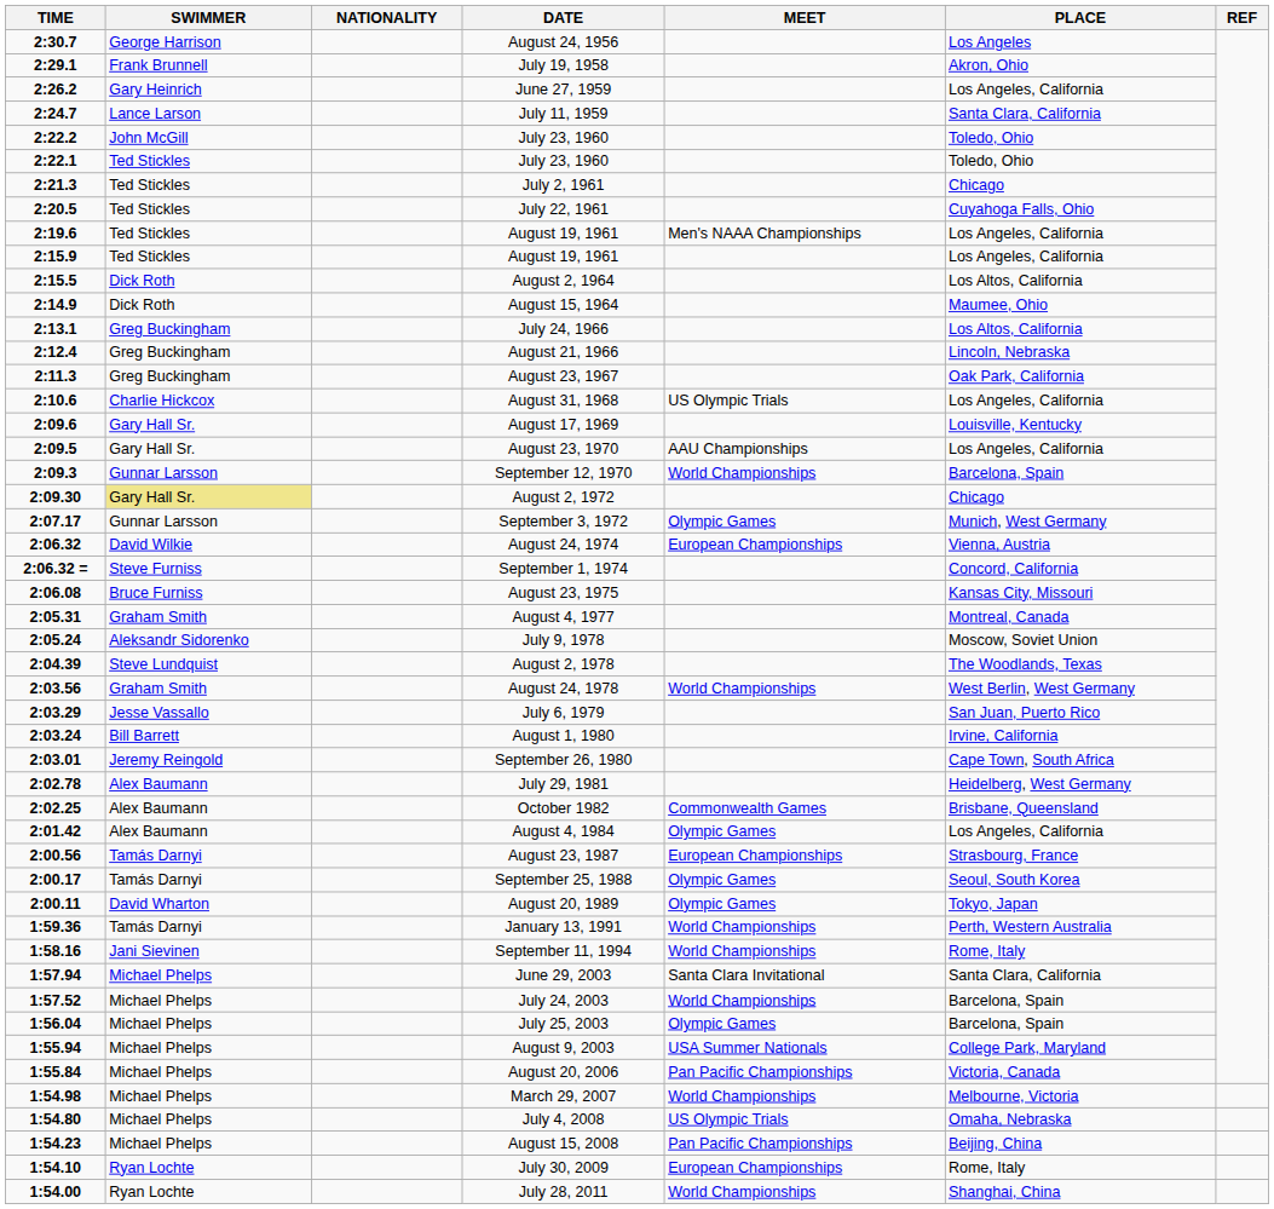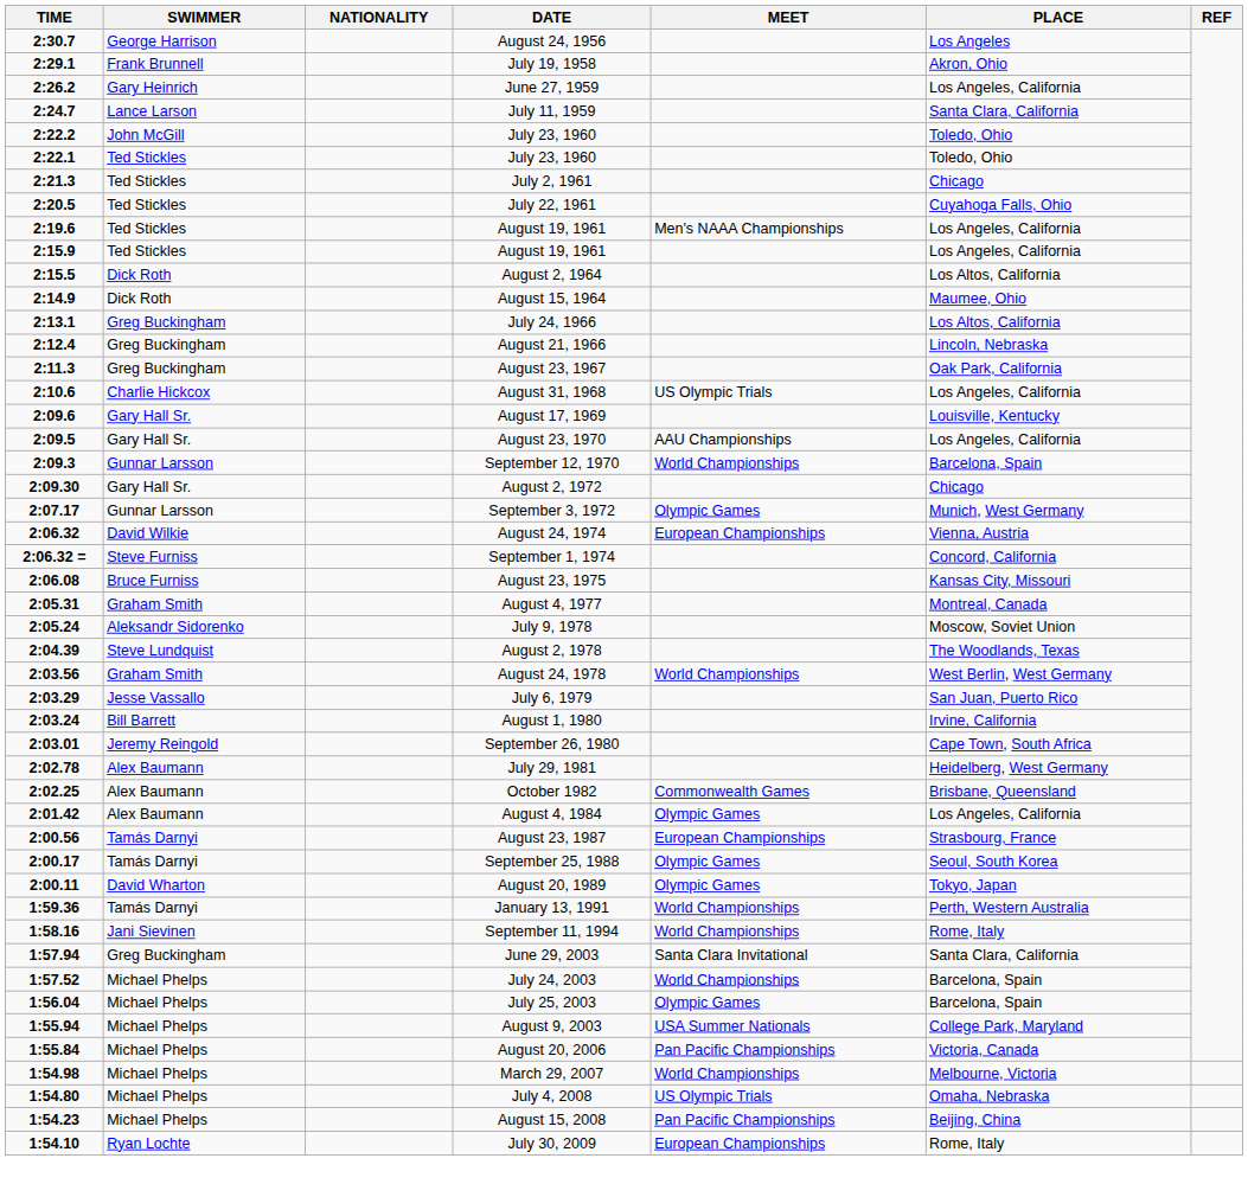August 2, 1972 | SWIMMER: khaki background -> no background
June 29, 2003 | SWIMMER: Michael Phelps -> Greg Buckingham
- row: 1:54.00 | Ryan Lochte | July 28, 2011 | World Championships | Shanghai, China
